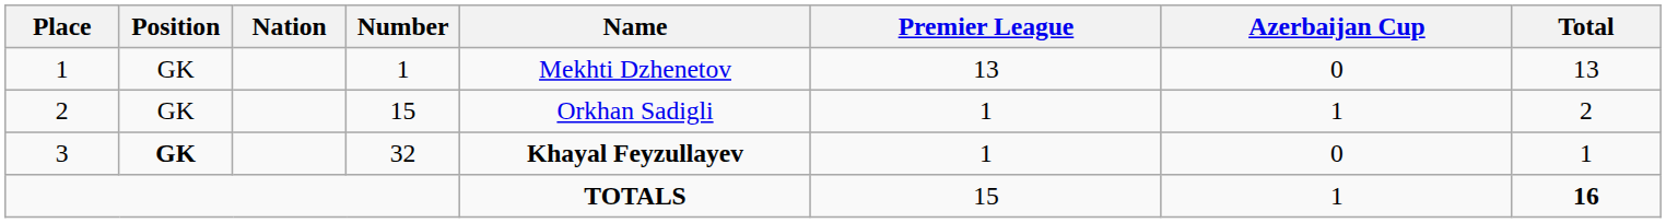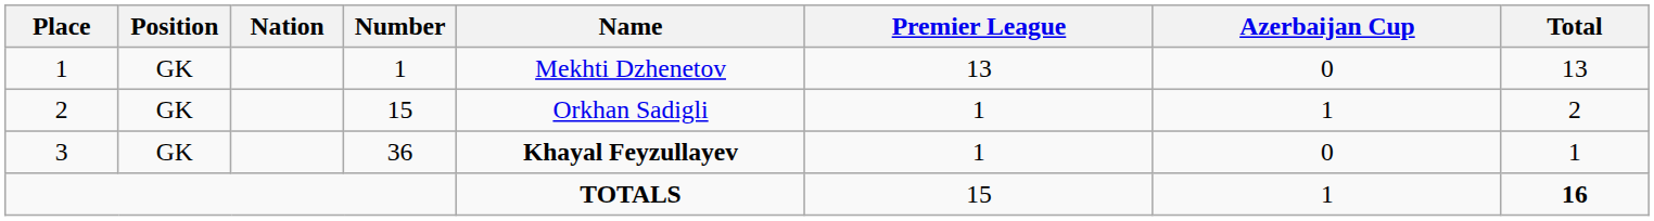3 | Position: bold -> normal
3 | Number: 32 -> 36
